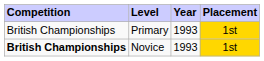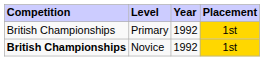Primary | Year: 1993 -> 1992
Novice | Year: 1993 -> 1992
